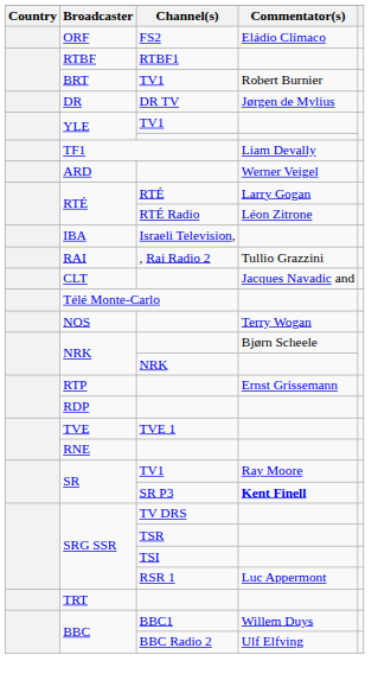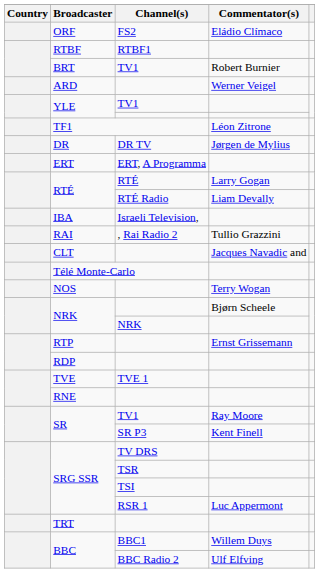rows swapped: DR <-> ARD
TF1 | Commentator(s): Liam Devally -> Léon Zitrone
+ row: ERT | ERT, A Programma
RTÉ / RTÉ Radio | Commentator(s): Léon Zitrone -> Liam Devally
SR / SR P3 | Commentator(s): bold -> normal
